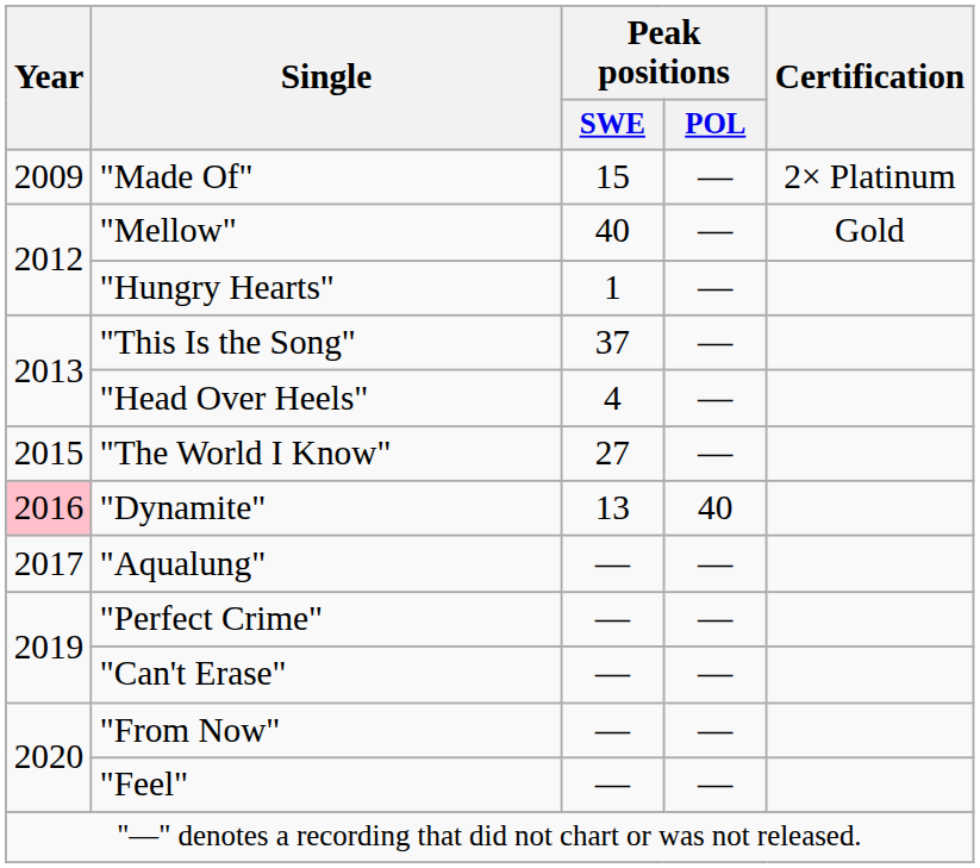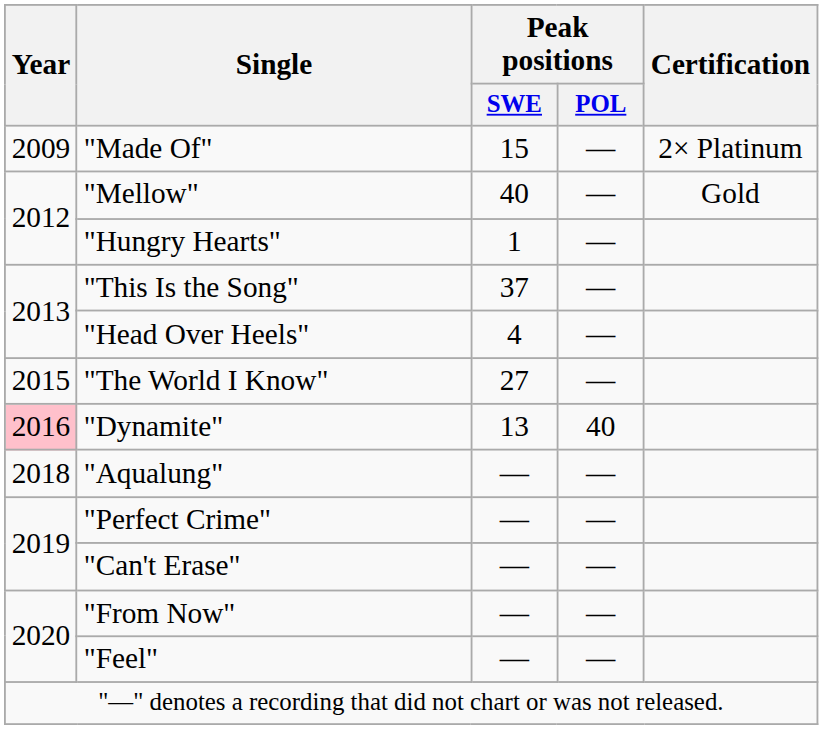"Aqualung" | Year: 2017 -> 2018
